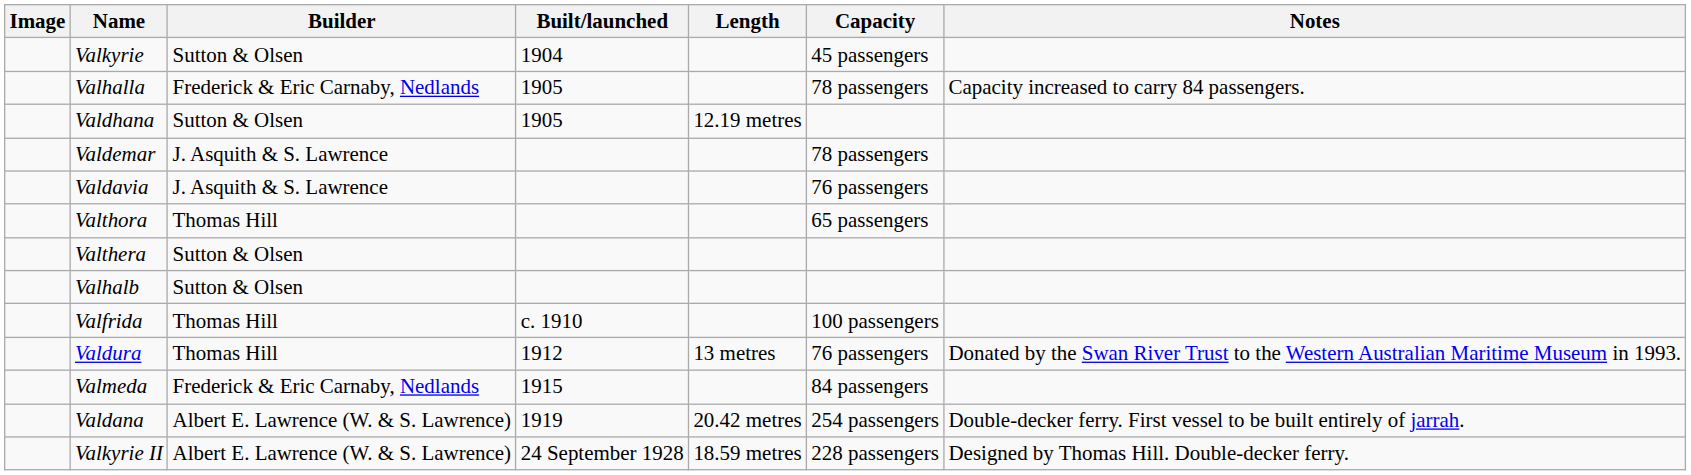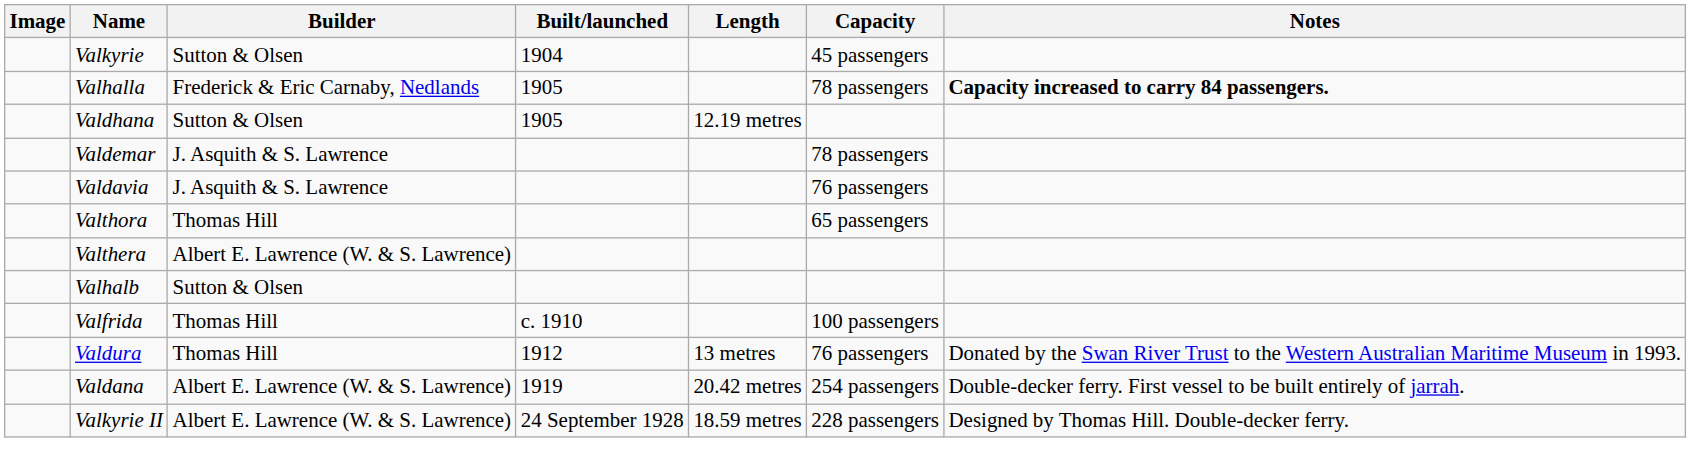Valhalla | Notes: normal -> bold
Valthera | Builder: Sutton & Olsen -> Albert E. Lawrence (W. & S. Lawrence)
- row: Valmeda | Frederick & Eric Carnaby, Nedlands | 1915 | 84 passengers
